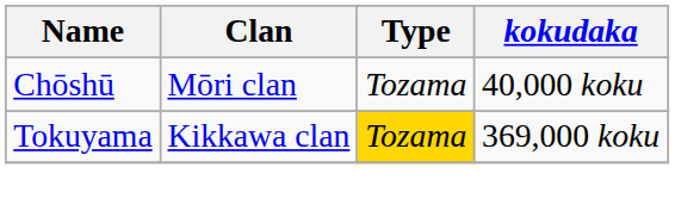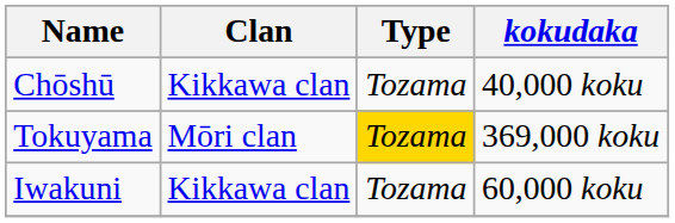Chōshū | Clan: Mōri clan -> Kikkawa clan
Tokuyama | Clan: Kikkawa clan -> Mōri clan
+ row: Iwakuni | Kikkawa clan | Tozama | 60,000 koku
